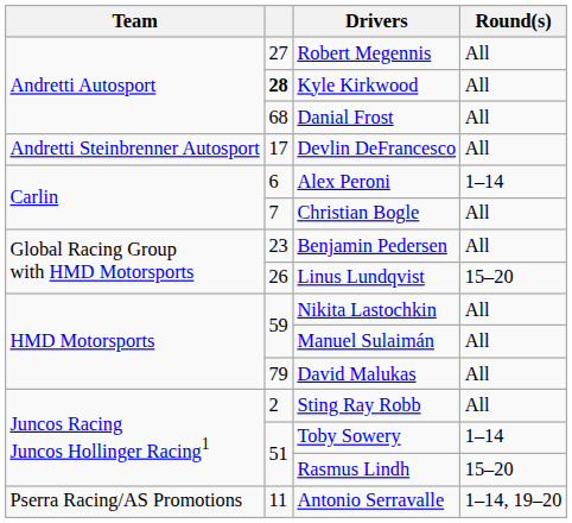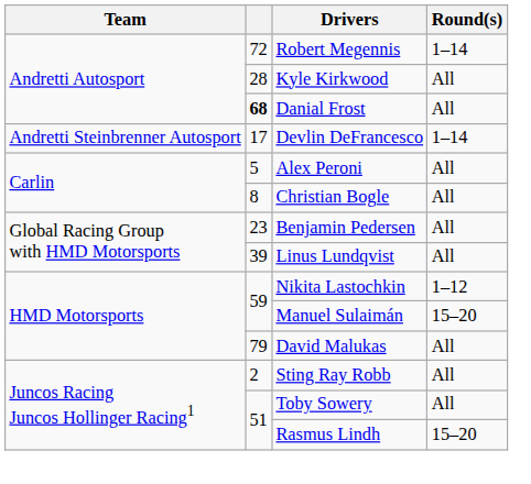Robert Megennis | column 2: 27 -> 72
Robert Megennis | Round(s): All -> 1–14
Kyle Kirkwood | column 2: bold -> normal
Danial Frost | column 2: normal -> bold
Devlin DeFrancesco | Round(s): All -> 1–14
Alex Peroni | column 2: 6 -> 5
Alex Peroni | Round(s): 1–14 -> All
Christian Bogle | column 2: 7 -> 8
Linus Lundqvist | column 2: 26 -> 39
Linus Lundqvist | Round(s): 15–20 -> All
Nikita Lastochkin | Round(s): All -> 1–12
Manuel Sulaimán | Round(s): All -> 15–20
Toby Sowery | Round(s): 1–14 -> All
- row: Pserra Racing/AS Promotions | 11 | Antonio Serravalle | 1–14, 19–20
